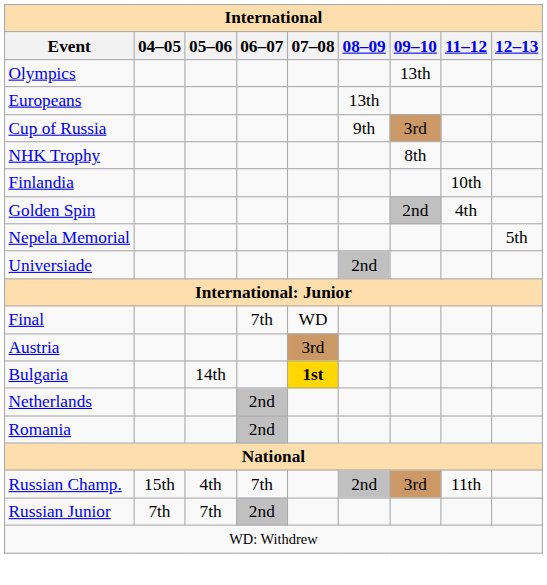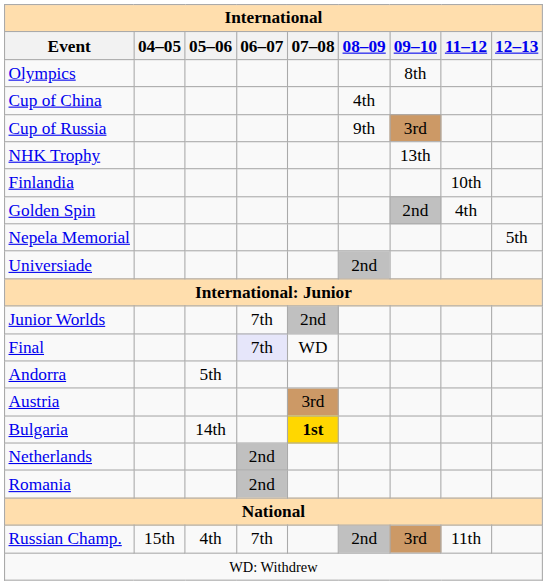Olympics | 09–10: 13th -> 8th
- row: Europeans | 13th
+ row: Cup of China | 4th
NHK Trophy | 09–10: 8th -> 13th
+ row: Junior Worlds | 7th | 2nd
Final | 06–07: no background -> lavender background
+ row: Andorra | 5th
- row: Russian Junior | 7th | 7th | 2nd
